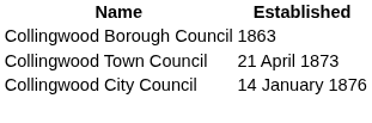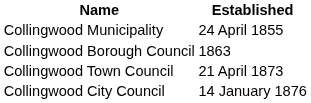+ row: Collingwood Municipality | 24 April 1855
